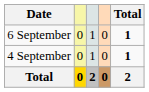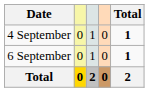rows swapped: 4 September <-> 6 September
